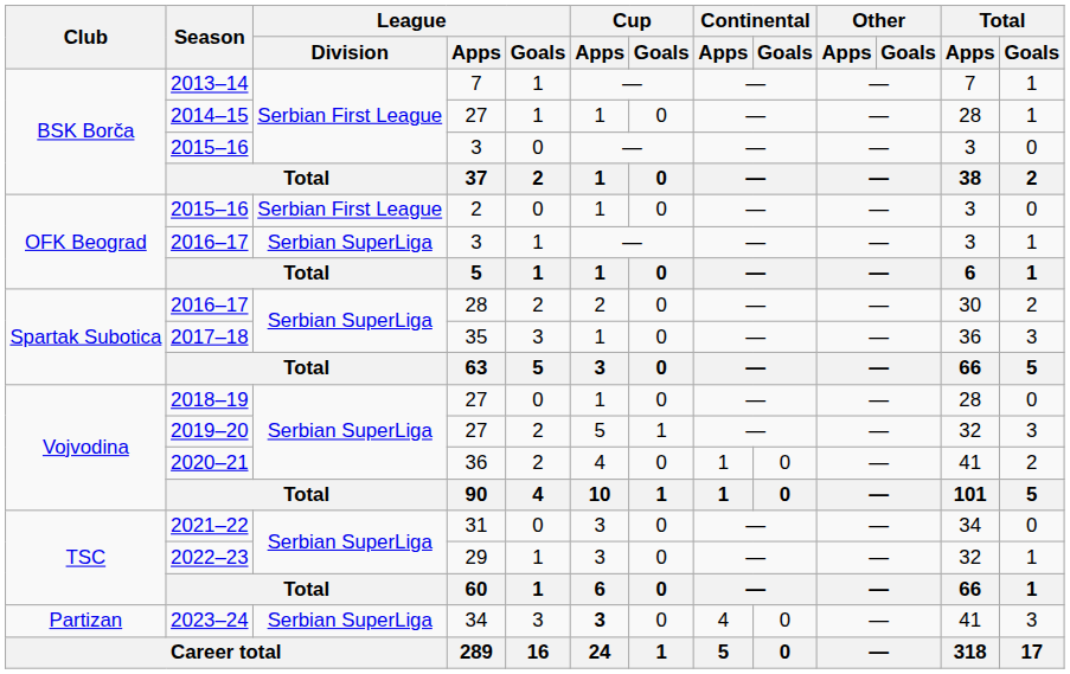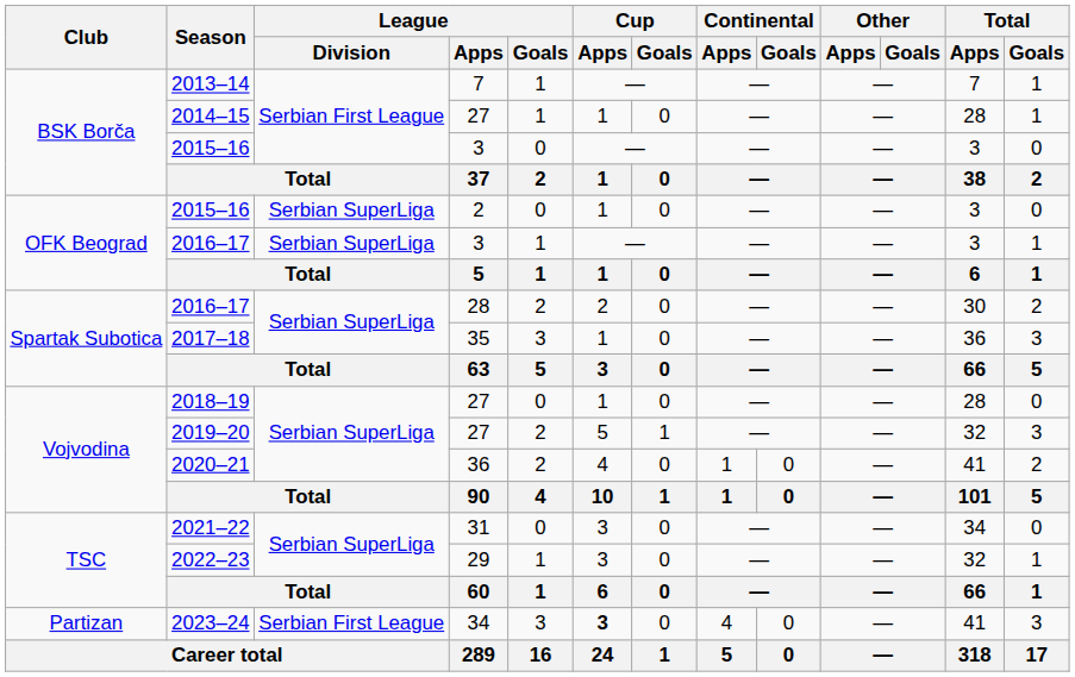2015–16 / 2 | League / Division: Serbian First League -> Serbian SuperLiga
2023–24 | League / Division: Serbian SuperLiga -> Serbian First League
